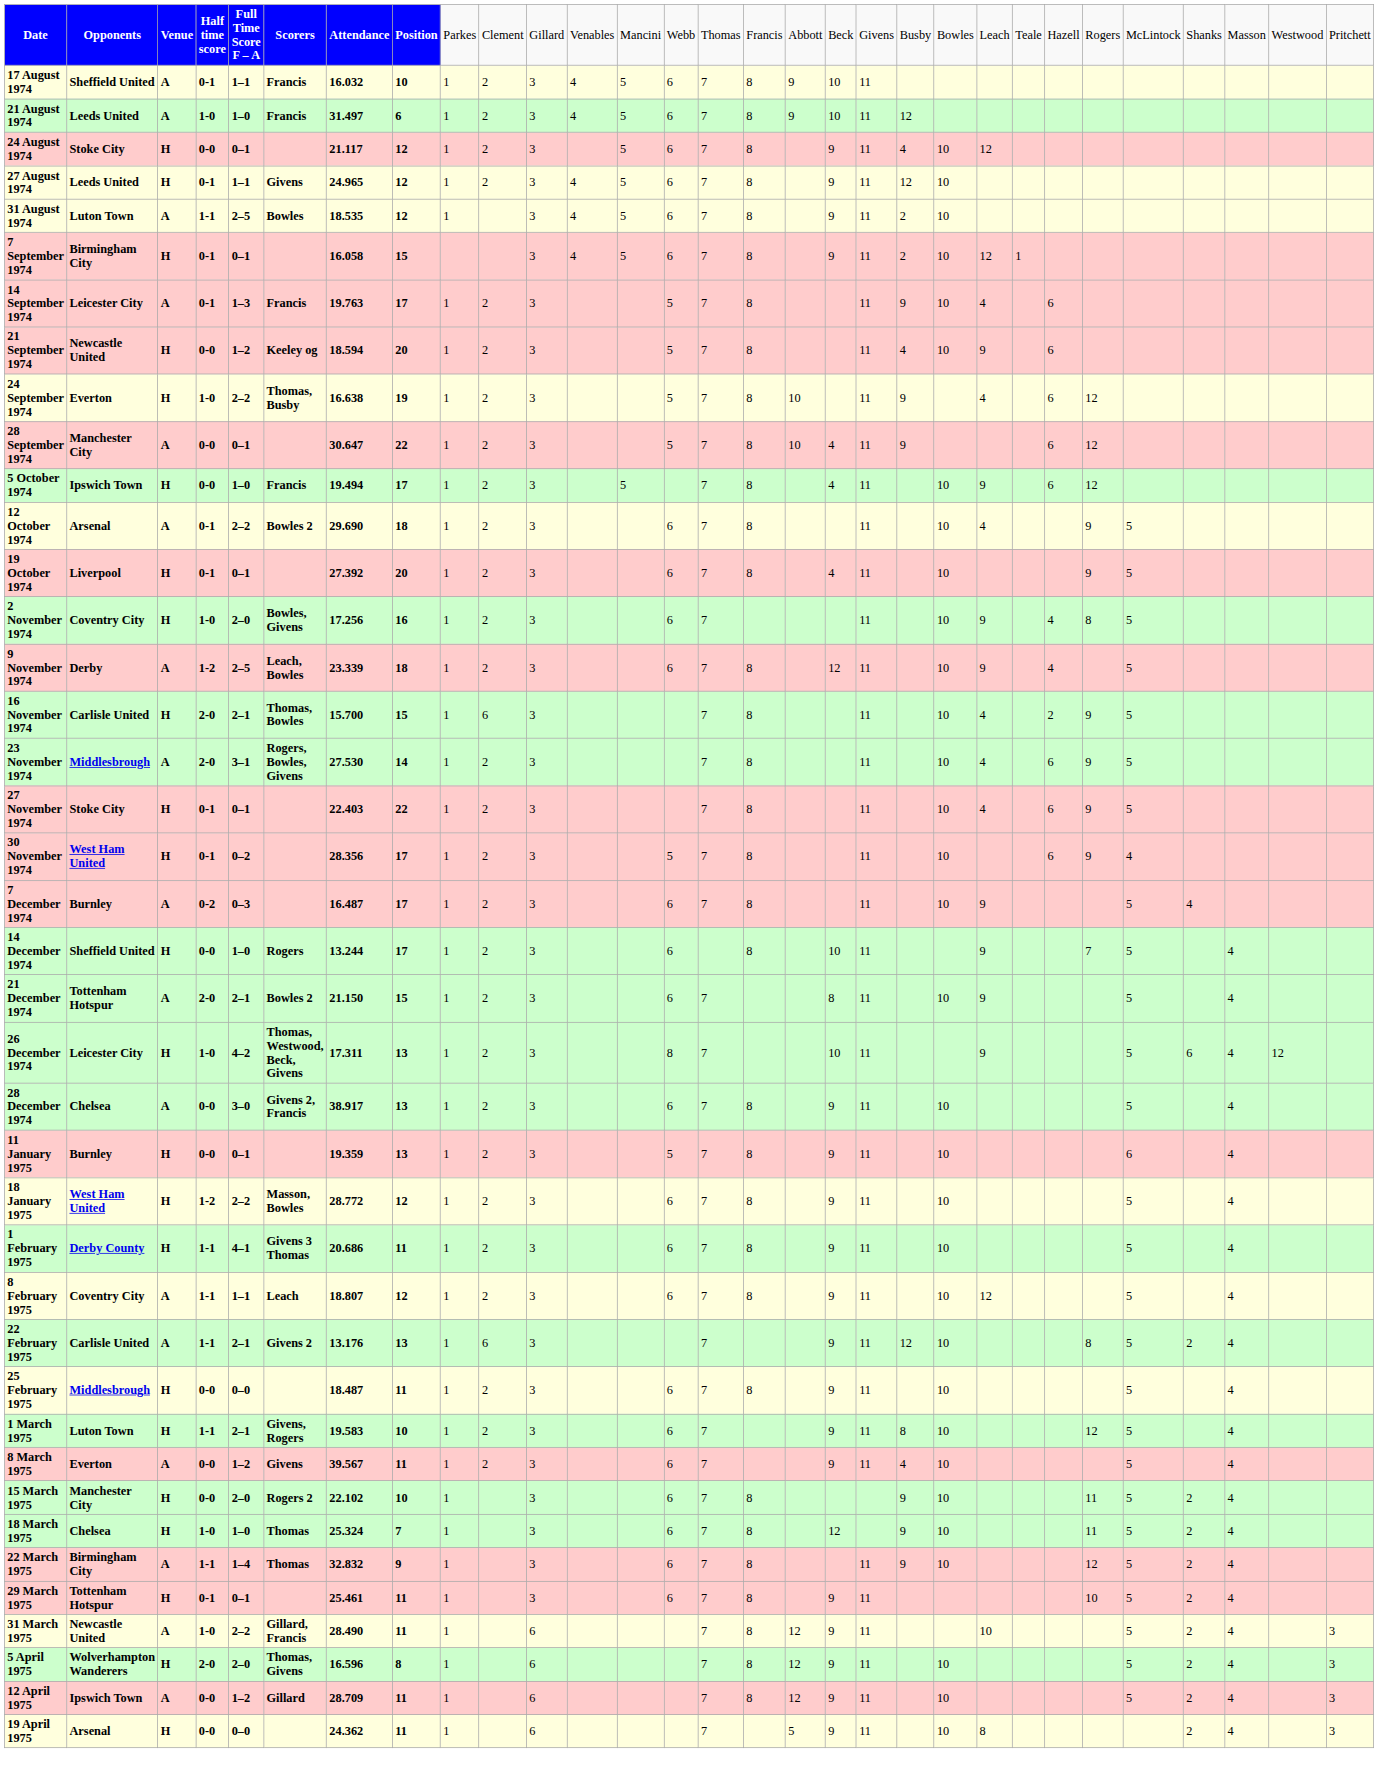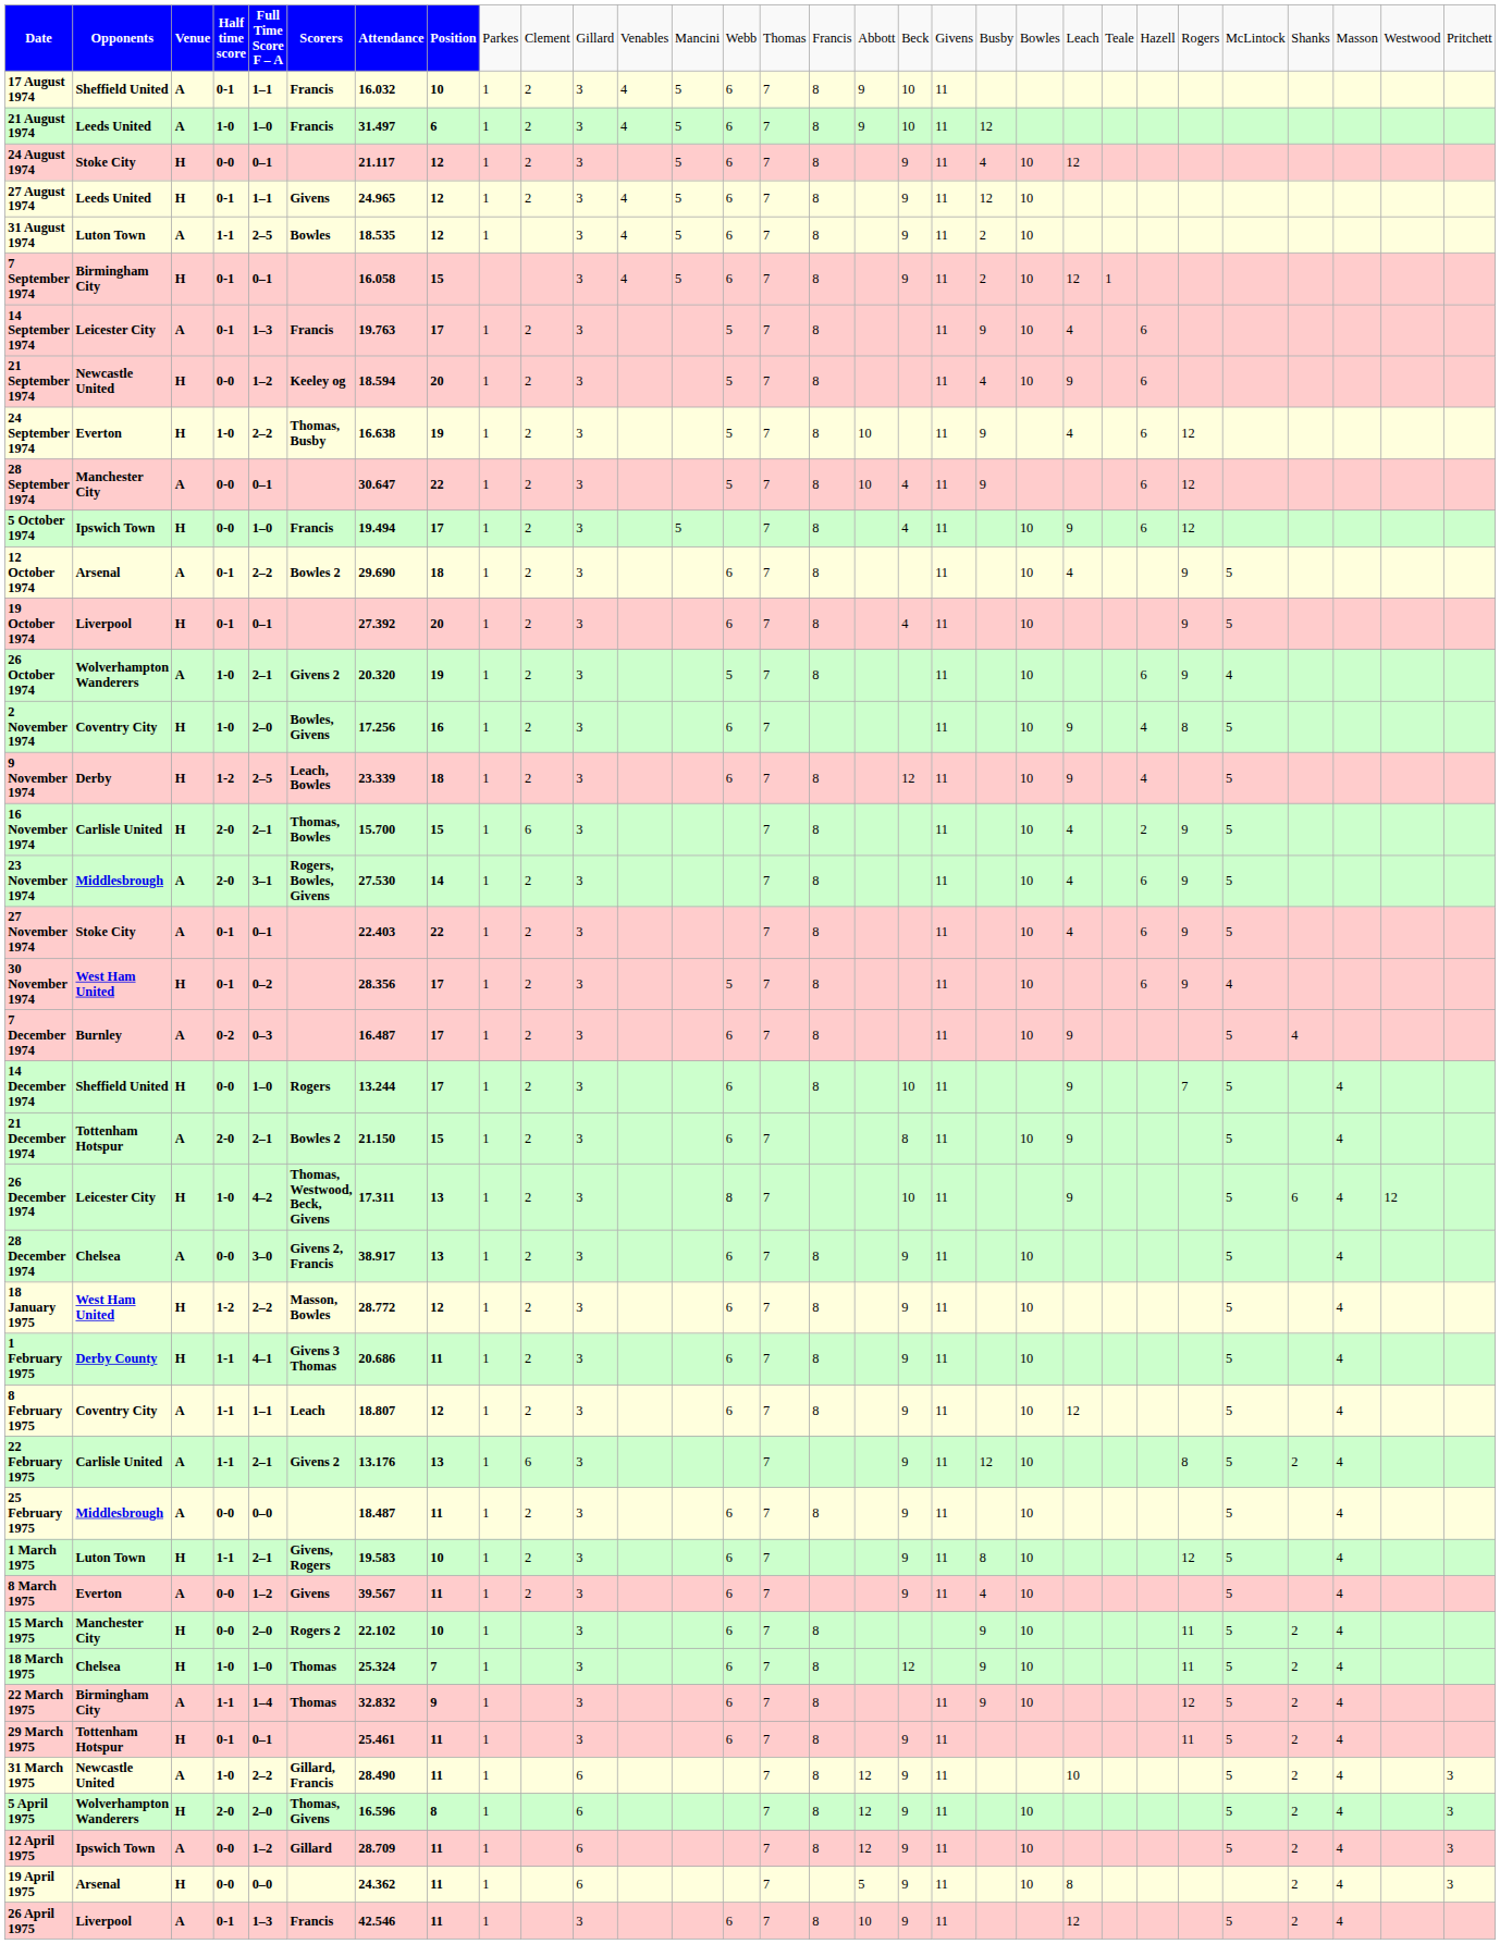+ row: 26 October 1974 | Wolverhampton Wanderers | A | 1-0 | 2–1 | Givens 2 | 20.320 | 19 | 1 | 2 | 3 | 5 | 7 | 8 | 11 | 10 | 6 | 9 | 4
9 November 1974 | column 3: A -> H
27 November 1974 | column 3: H -> A
- row: 11 January 1975 | Burnley | H | 0-0 | 0–1 | 19.359 | 13 | 1 | 2 | 3 | 5 | 7 | 8 | 9 | 11 | 10 | 6 | 4
25 February 1975 | column 3: H -> A
29 March 1975 | column 25: 10 -> 11
+ row: 26 April 1975 | Liverpool | A | 0-1 | 1–3 | Francis | 42.546 | 11 | 1 | 3 | 6 | 7 | 8 | 10 | 9 | 11 | 12 | 5 | 2 | 4
